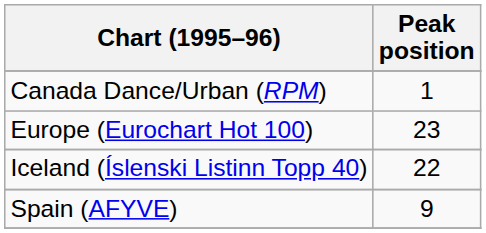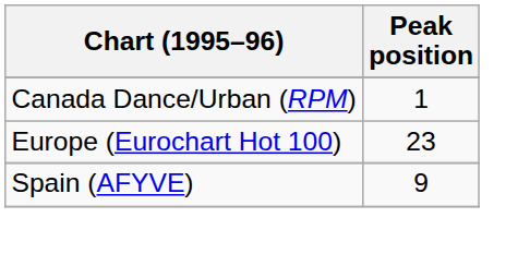- row: Iceland (Íslenski Listinn Topp 40) | 22
